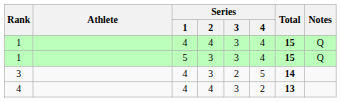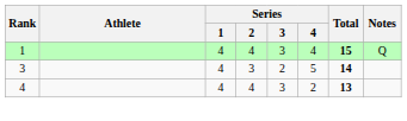- row: 1 | 5 | 3 | 3 | 4 | 15 | Q
